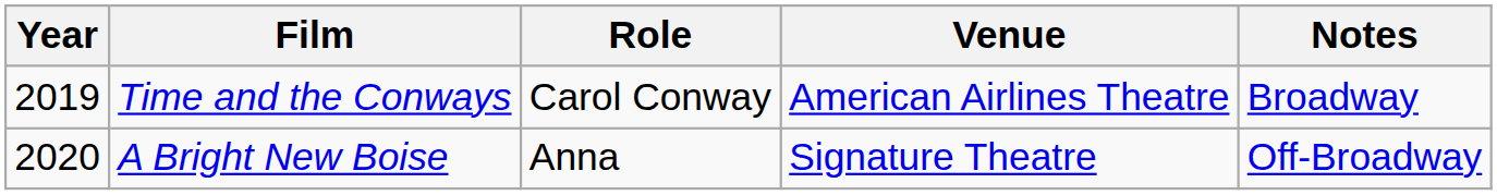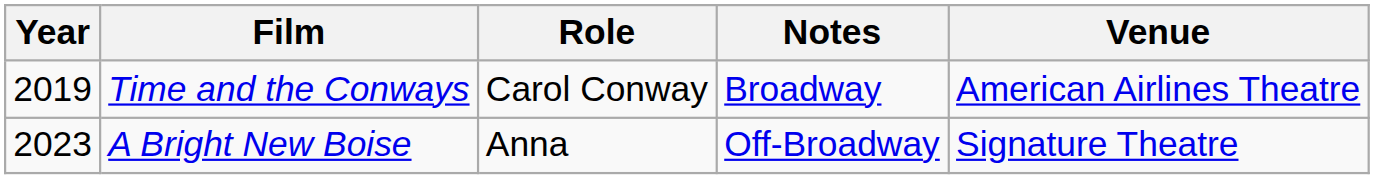columns swapped: Venue <-> Notes
A Bright New Boise | Year: 2020 -> 2023
